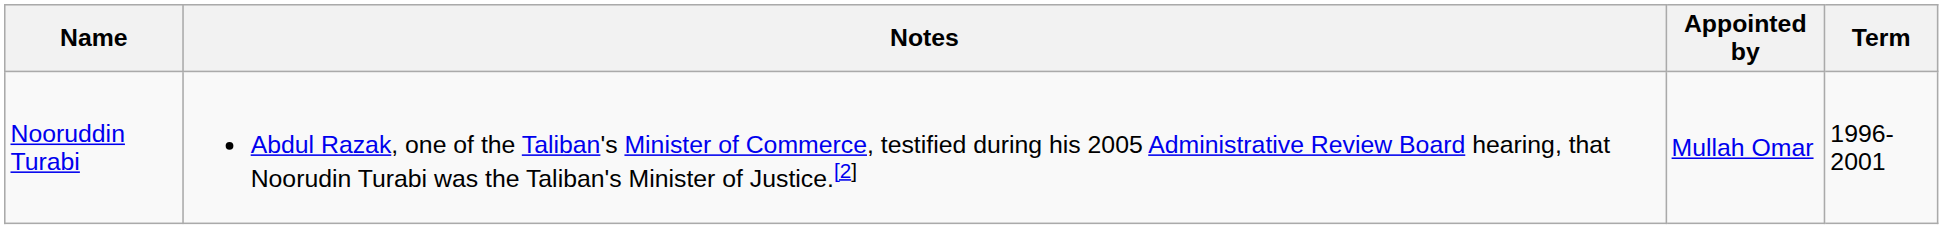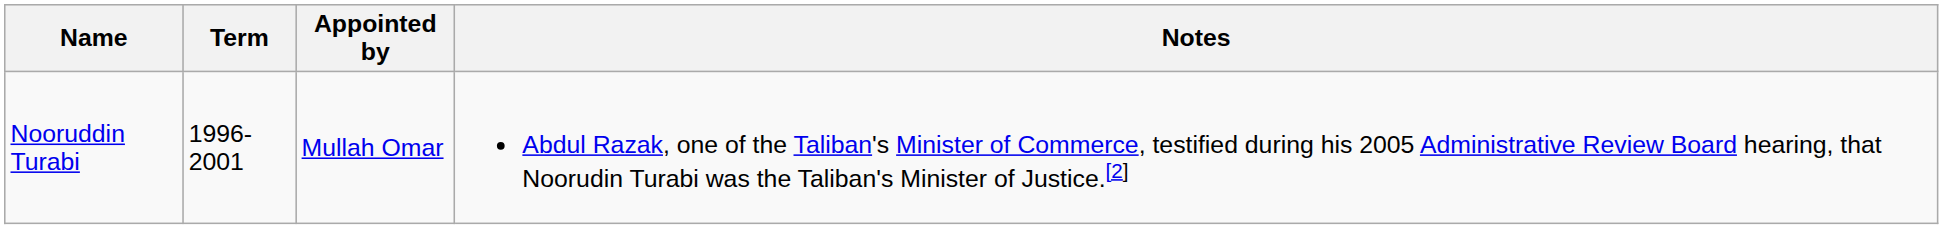columns swapped: Term <-> Notes
